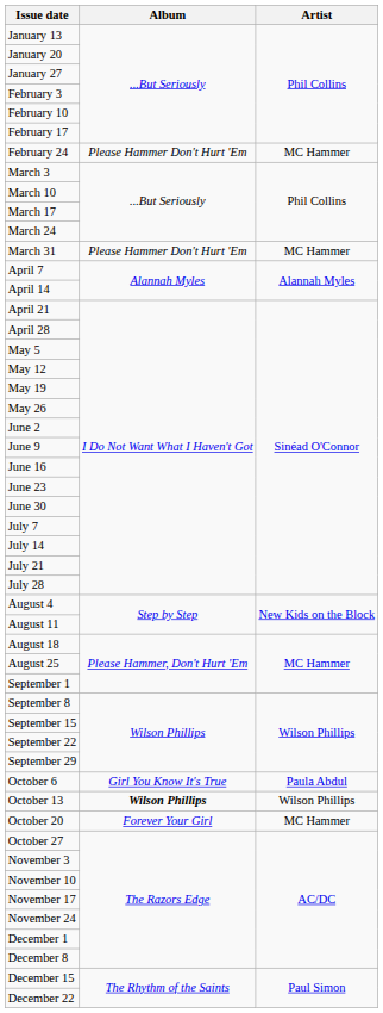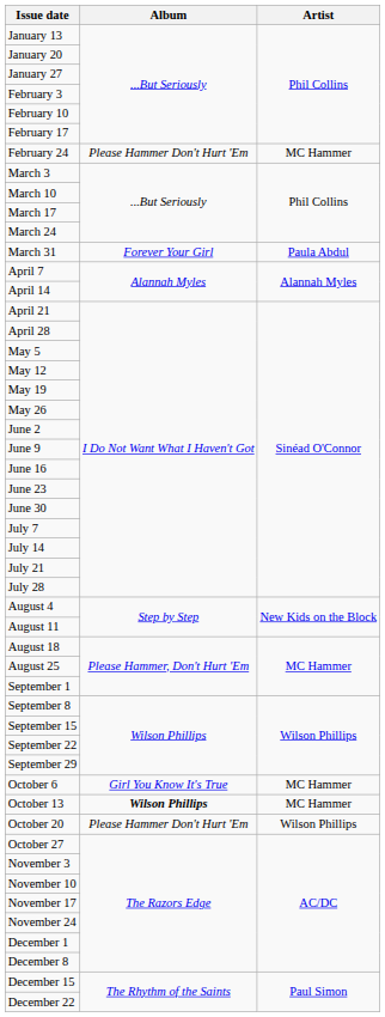March 31 | Album: Please Hammer Don't Hurt 'Em -> Forever Your Girl
March 31 | Artist: MC Hammer -> Paula Abdul
October 6 | Artist: Paula Abdul -> MC Hammer
October 13 | Artist: Wilson Phillips -> MC Hammer
October 20 | Album: Forever Your Girl -> Please Hammer Don't Hurt 'Em
October 20 | Artist: MC Hammer -> Wilson Phillips
